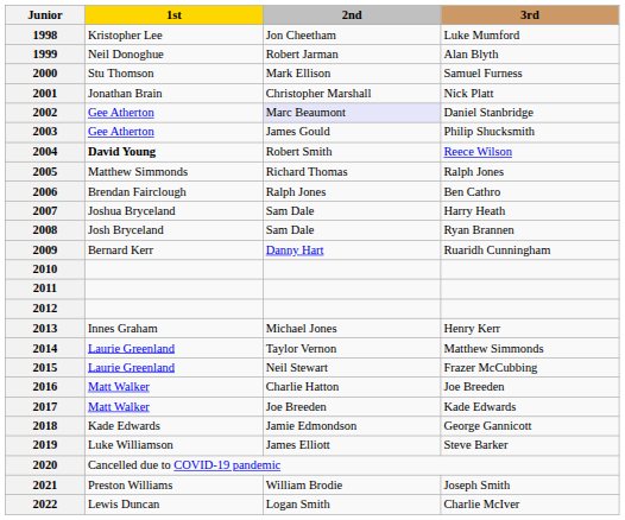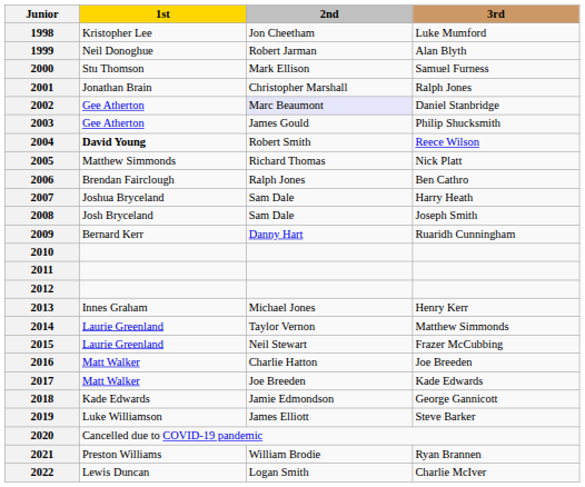2001 | 3rd: Nick Platt -> Ralph Jones
2005 | 3rd: Ralph Jones -> Nick Platt
2008 | 3rd: Ryan Brannen -> Joseph Smith
2021 | 3rd: Joseph Smith -> Ryan Brannen
